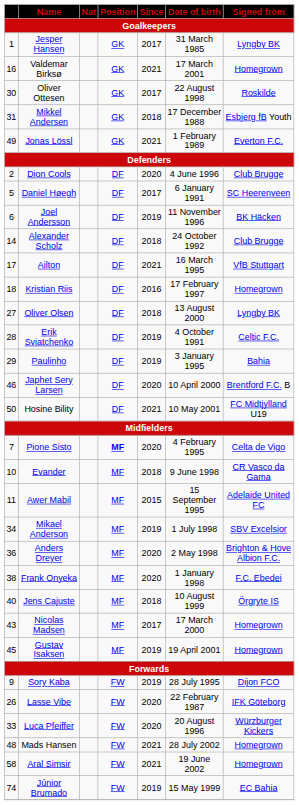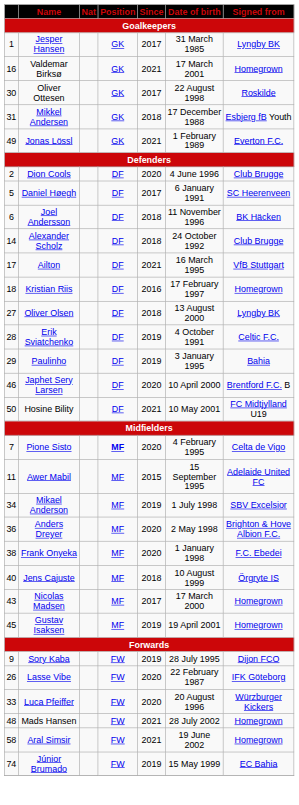Joel Andersson | Since: 2019 -> 2018
- row: 10 | Evander | MF | 2018 | 9 June 1998 | CR Vasco da Gama
